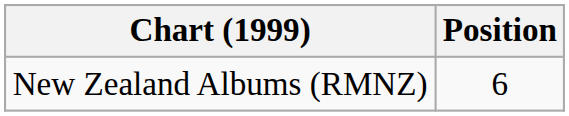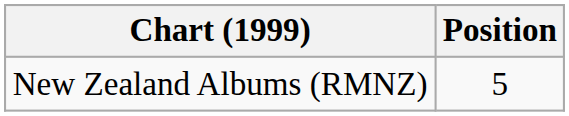New Zealand Albums (RMNZ) | Position: 6 -> 5
